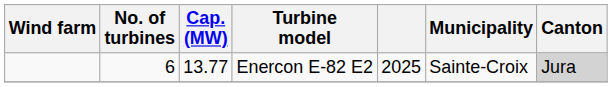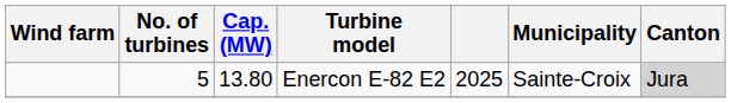Enercon E-82 E2 | No. of turbines: 6 -> 5
Enercon E-82 E2 | Cap. (MW): 13.77 -> 13.80
